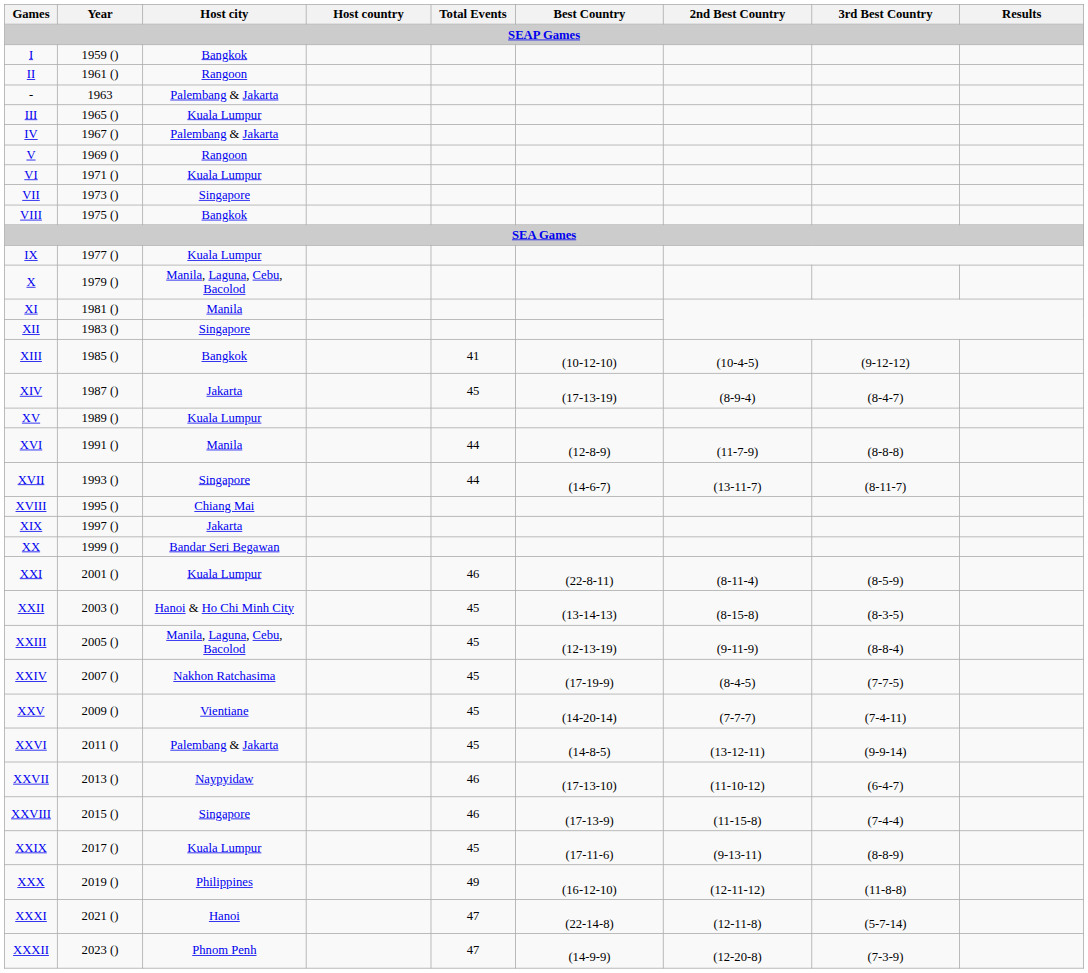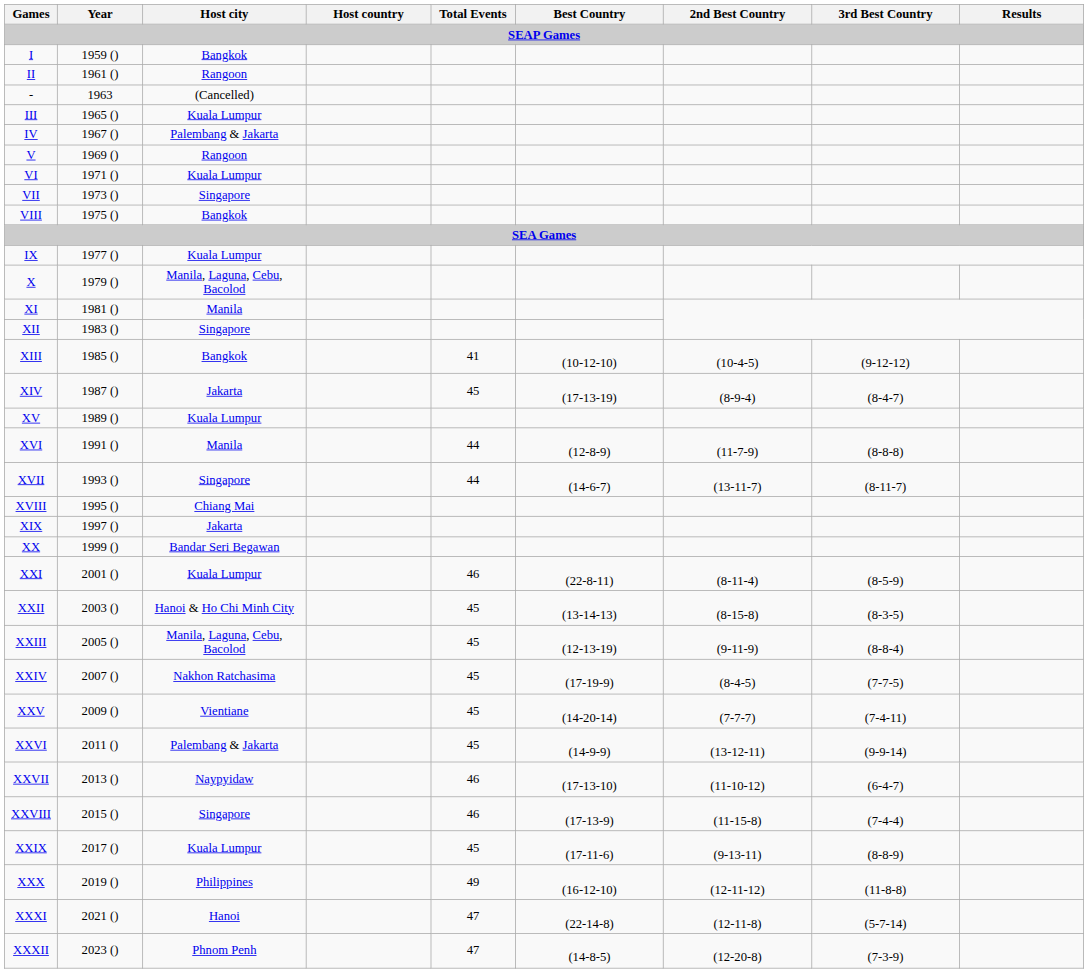- | Host city: Palembang & Jakarta -> (Cancelled)
XXVI | Best Country: (14-8-5) -> (14-9-9)
XXXII | Best Country: (14-9-9) -> (14-8-5)
